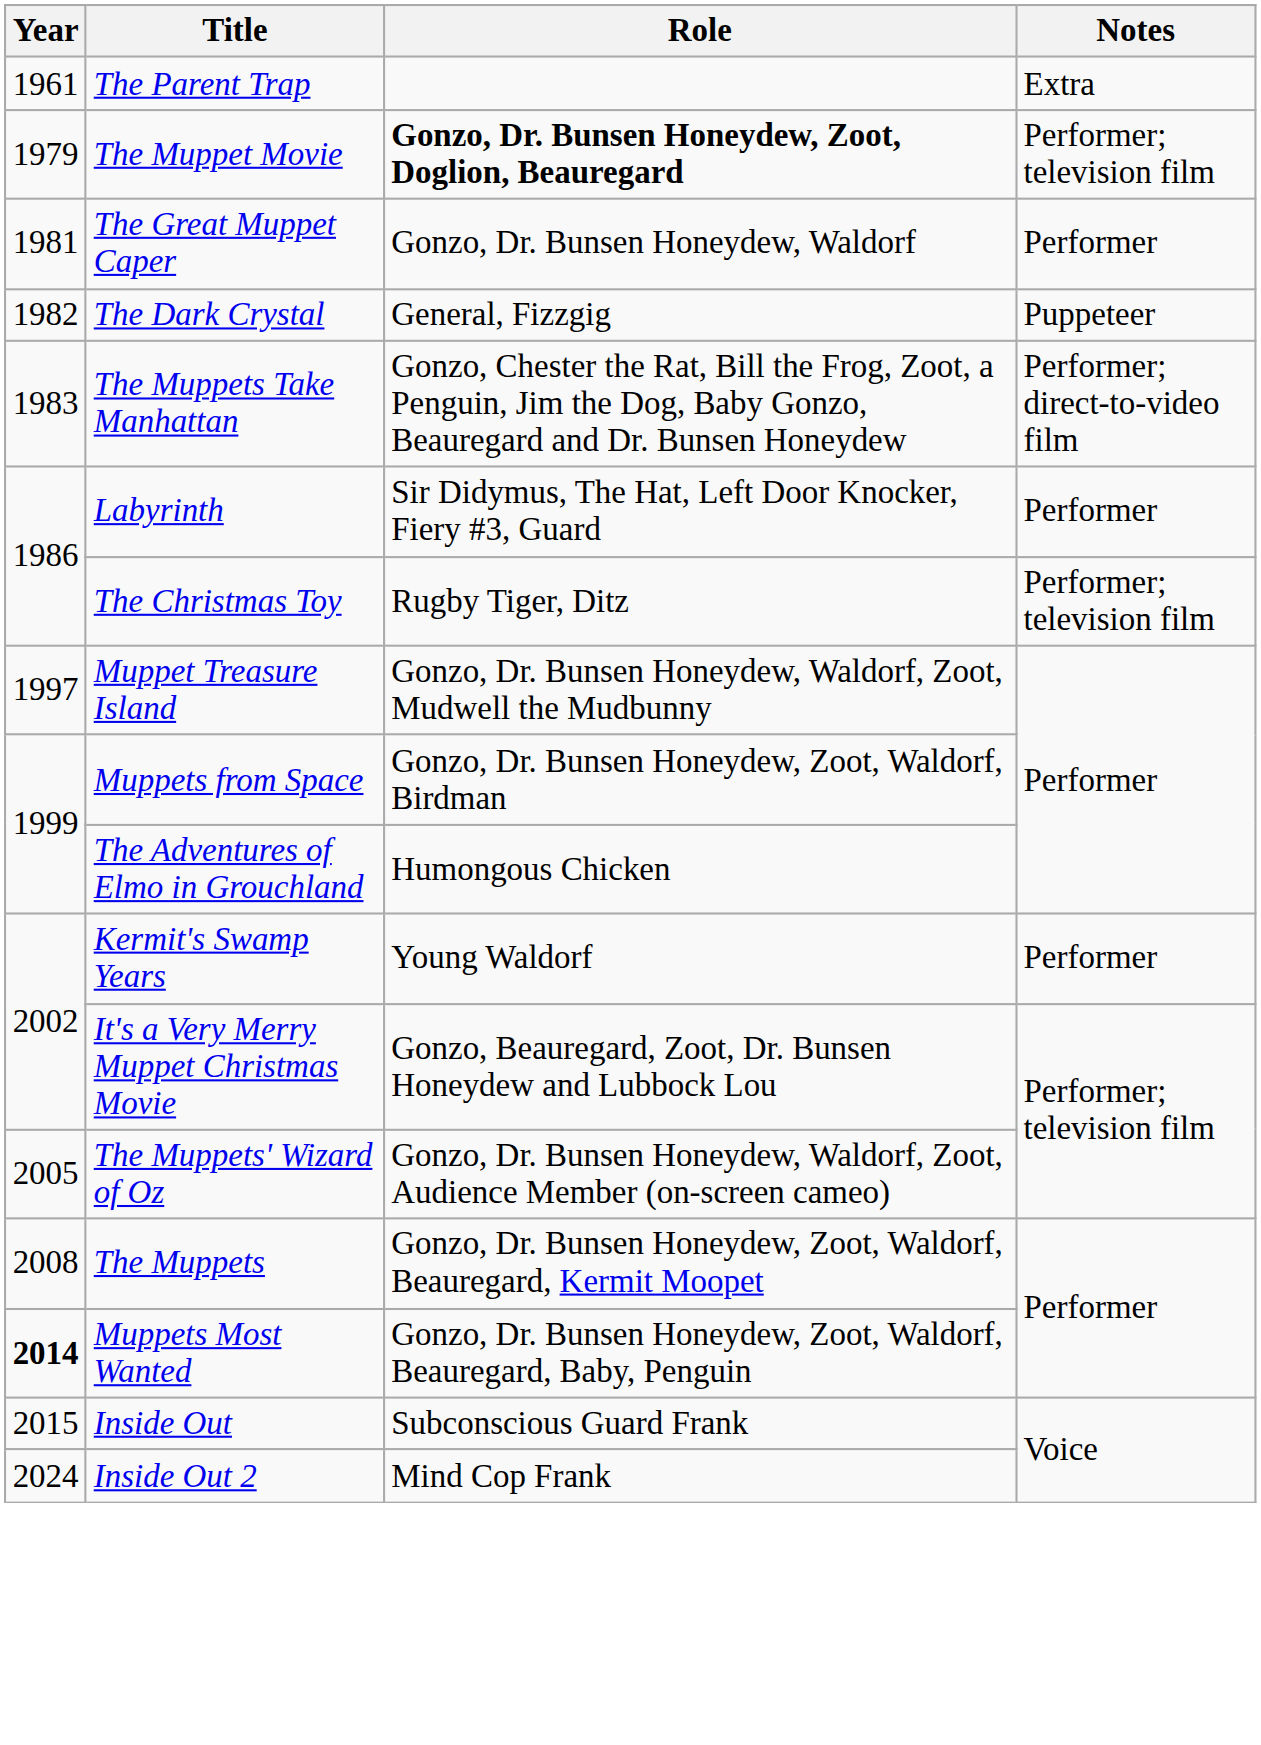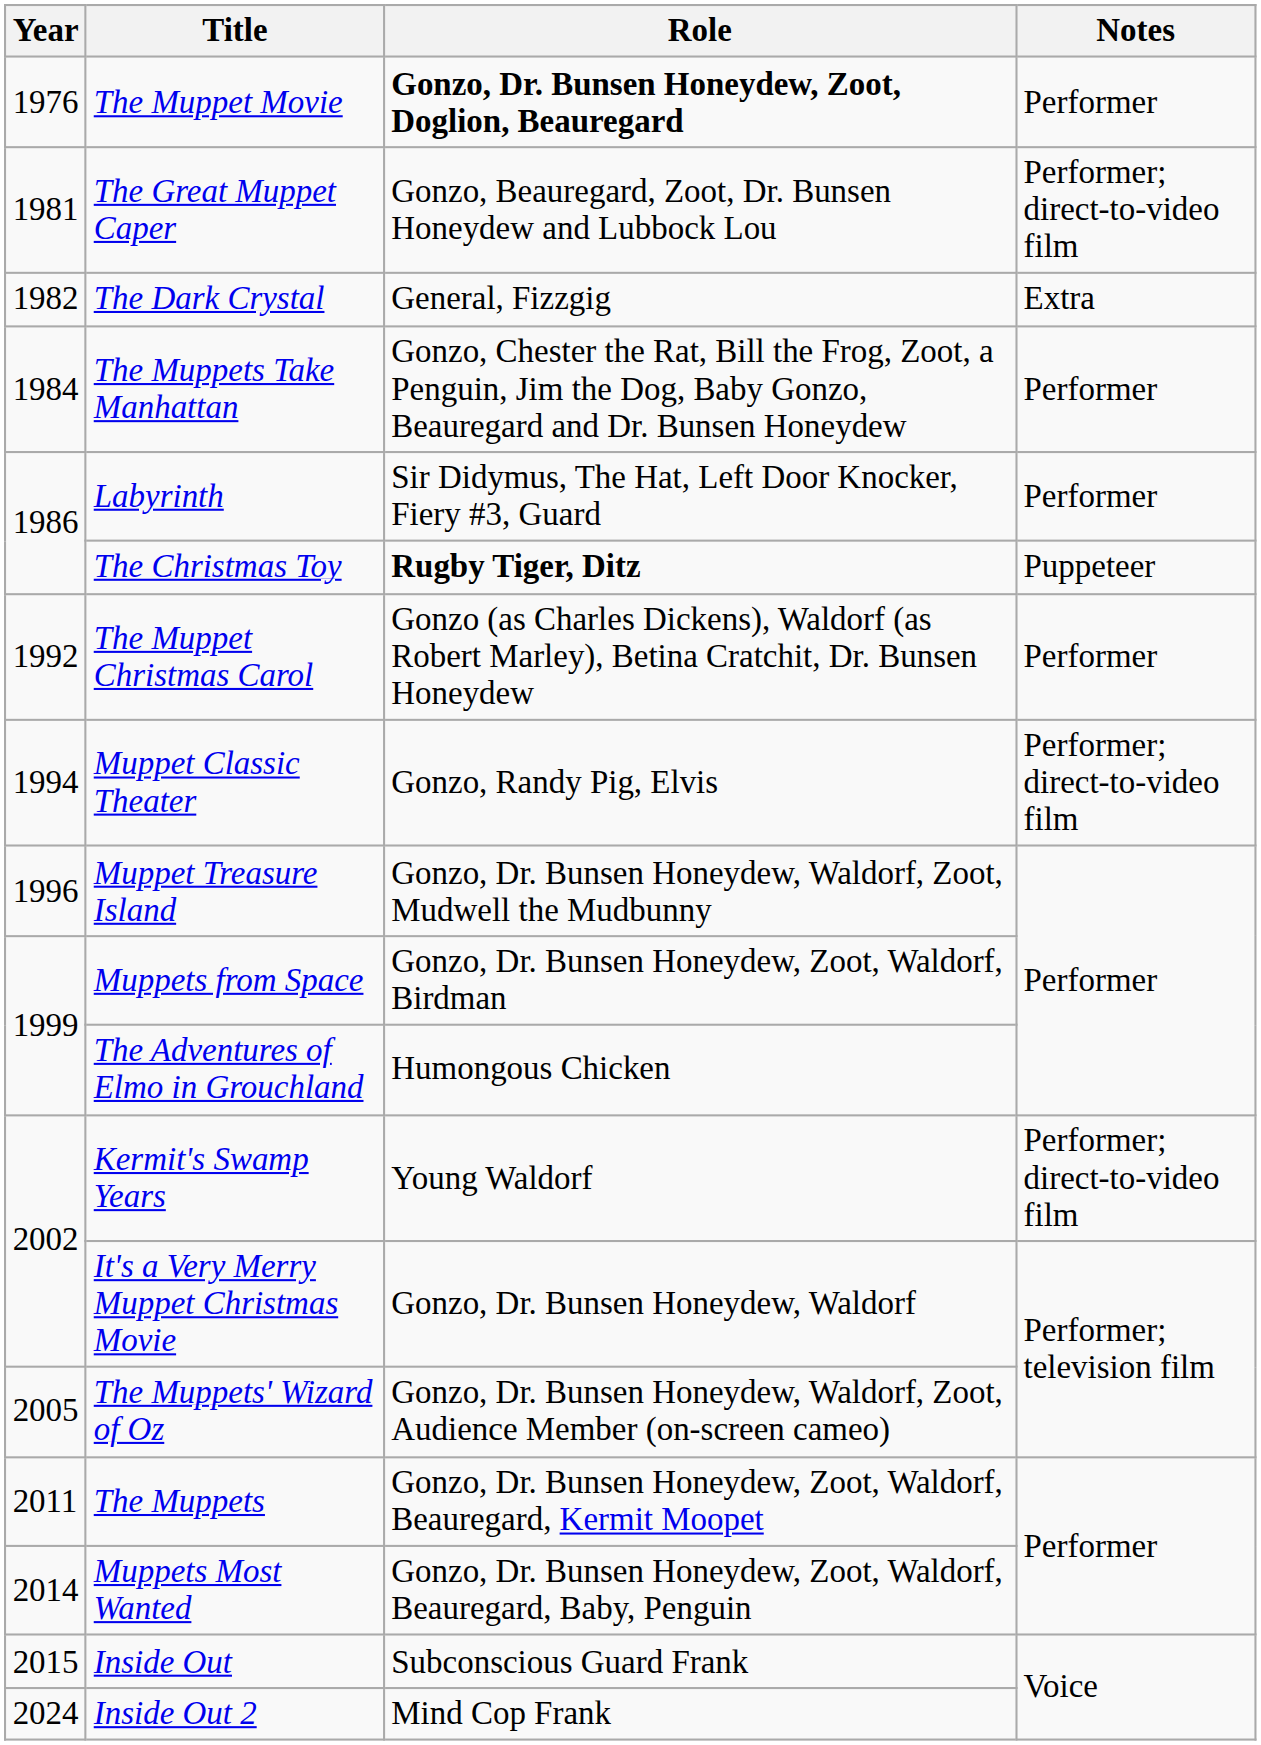- row: 1961 | The Parent Trap | Extra
The Muppet Movie | Year: 1979 -> 1976
The Muppet Movie | Notes: Performer; television film -> Performer
The Great Muppet Caper | Role: Gonzo, Dr. Bunsen Honeydew, Waldorf -> Gonzo, Beauregard, Zoot, Dr. Bunsen Honeydew and Lubbock Lou
The Great Muppet Caper | Notes: Performer -> Performer; direct-to-video film
The Dark Crystal | Notes: Puppeteer -> Extra
The Muppets Take Manhattan | Year: 1983 -> 1984
The Muppets Take Manhattan | Notes: Performer; direct-to-video film -> Performer
The Christmas Toy | Role: normal -> bold
The Christmas Toy | Notes: Performer; television film -> Puppeteer
+ row: 1992 | The Muppet Christmas Carol | Gonzo (as Charles Dickens), Waldorf (as Robert Marley), Betina Cratchit, Dr. Bunsen Honeydew | Performer
+ row: 1994 | Muppet Classic Theater | Gonzo, Randy Pig, Elvis | Performer; direct-to-video film
Muppet Treasure Island | Year: 1997 -> 1996
Kermit's Swamp Years | Notes: Performer -> Performer; direct-to-video film
It's a Very Merry Muppet Christmas Movie | Role: Gonzo, Beauregard, Zoot, Dr. Bunsen Honeydew and Lubbock Lou -> Gonzo, Dr. Bunsen Honeydew, Waldorf
The Muppets | Year: 2008 -> 2011
Muppets Most Wanted | Year: bold -> normal
